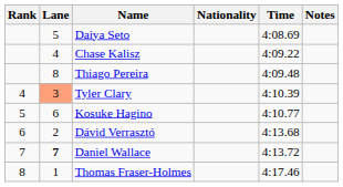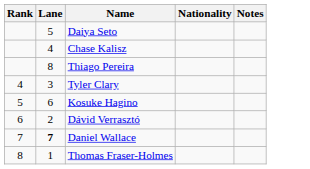- column: Time | 4:08.69 | 4:09.22 | 4:09.48 | 4:10.39 | 4:10.77 | 4:13.68 | 4:13.72 | 4:17.46
Tyler Clary | Lane: lightsalmon background -> no background
